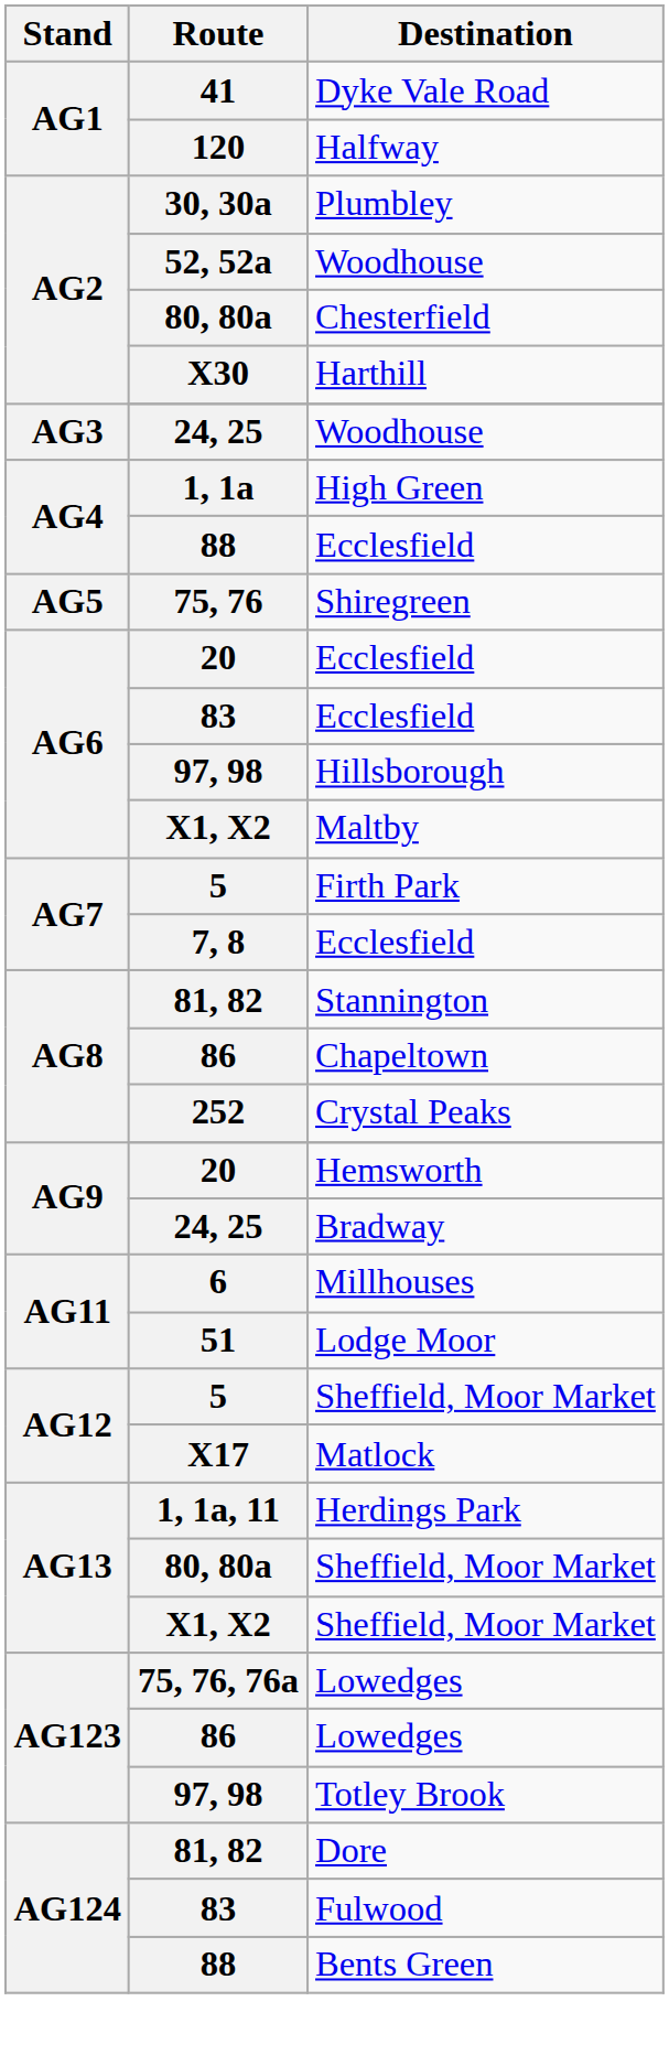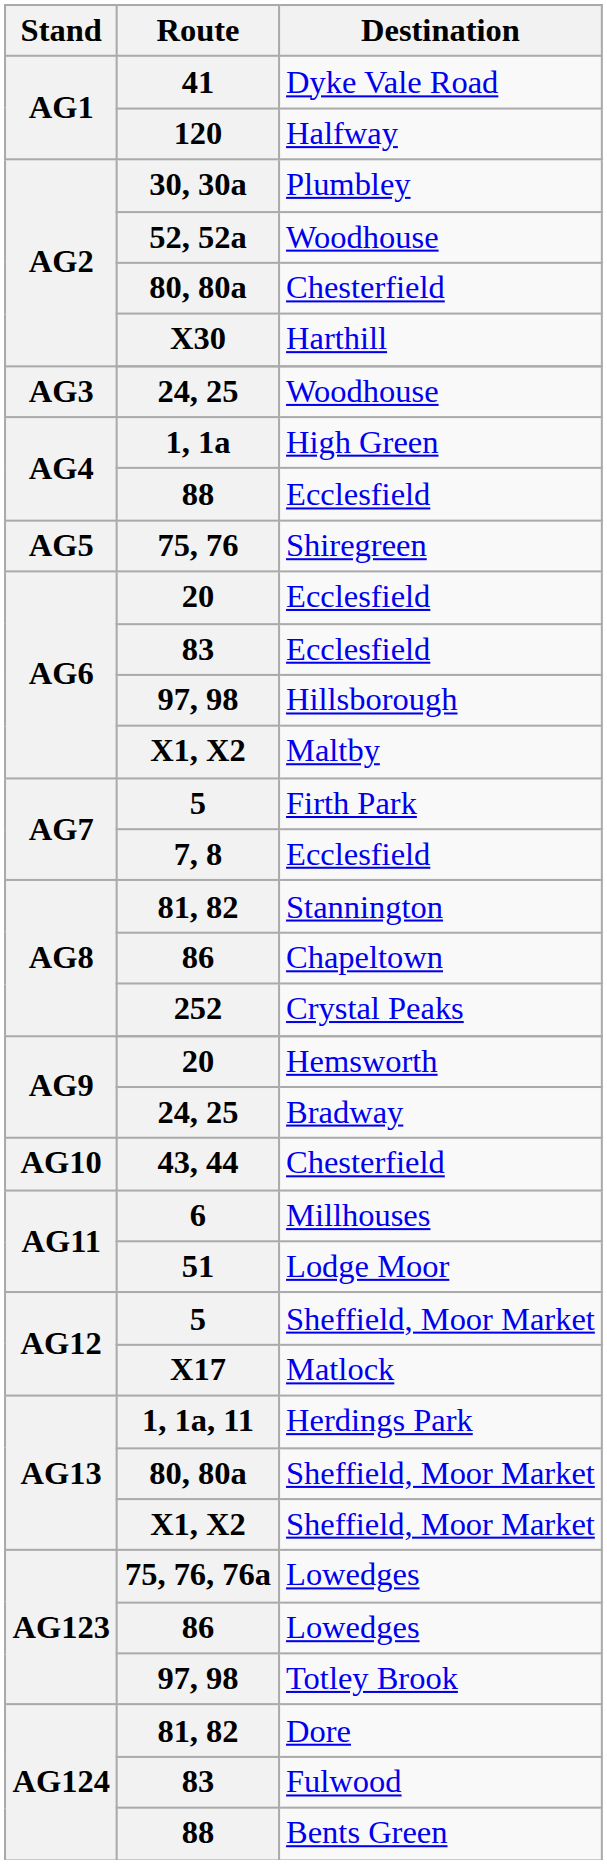+ row: AG10 | 43, 44 | Chesterfield
